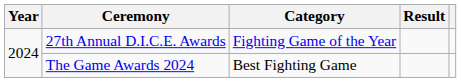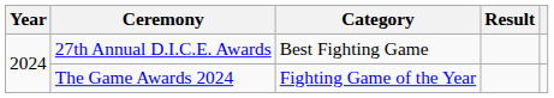27th Annual D.I.C.E. Awards | Category: Fighting Game of the Year -> Best Fighting Game
The Game Awards 2024 | Category: Best Fighting Game -> Fighting Game of the Year
